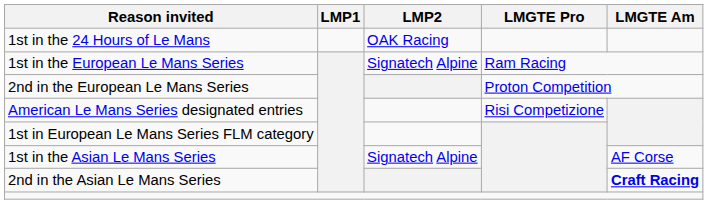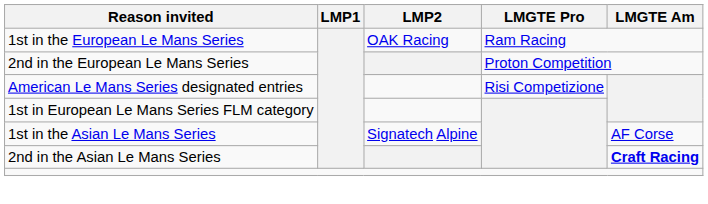- row: 1st in the 24 Hours of Le Mans | OAK Racing
1st in the European Le Mans Series | LMP2: Signatech Alpine -> OAK Racing
